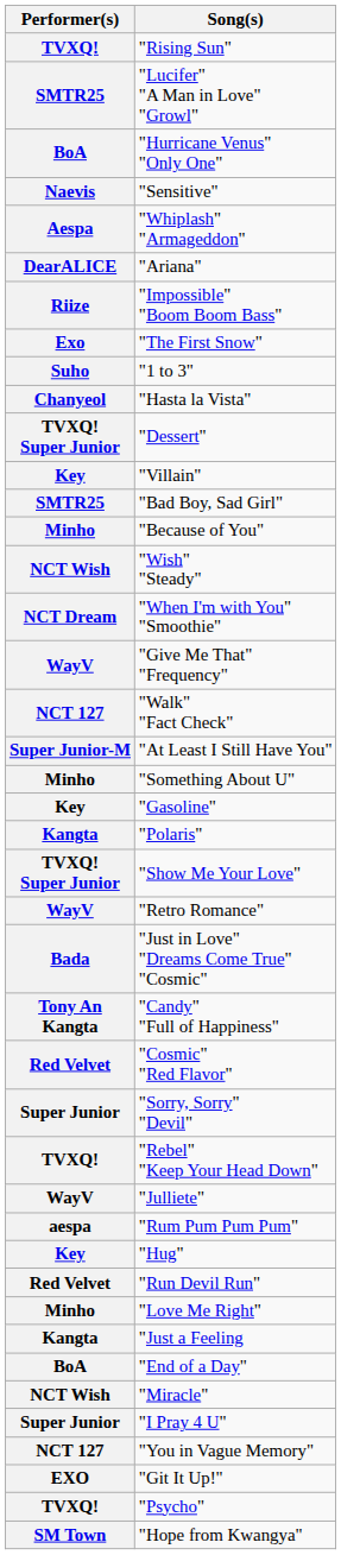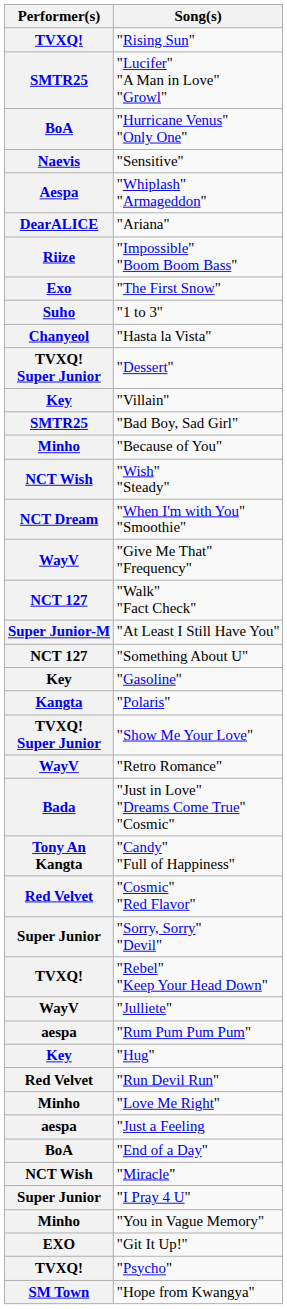"Something About U" | Performer(s): Minho -> NCT 127
"Just a Feeling | Performer(s): Kangta -> aespa
"You in Vague Memory" | Performer(s): NCT 127 -> Minho
